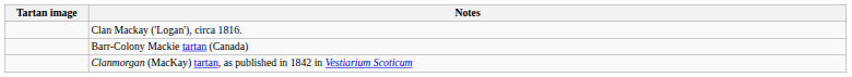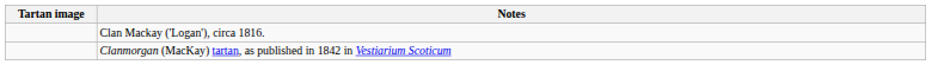- row: Barr-Colony Mackie tartan (Canada)
